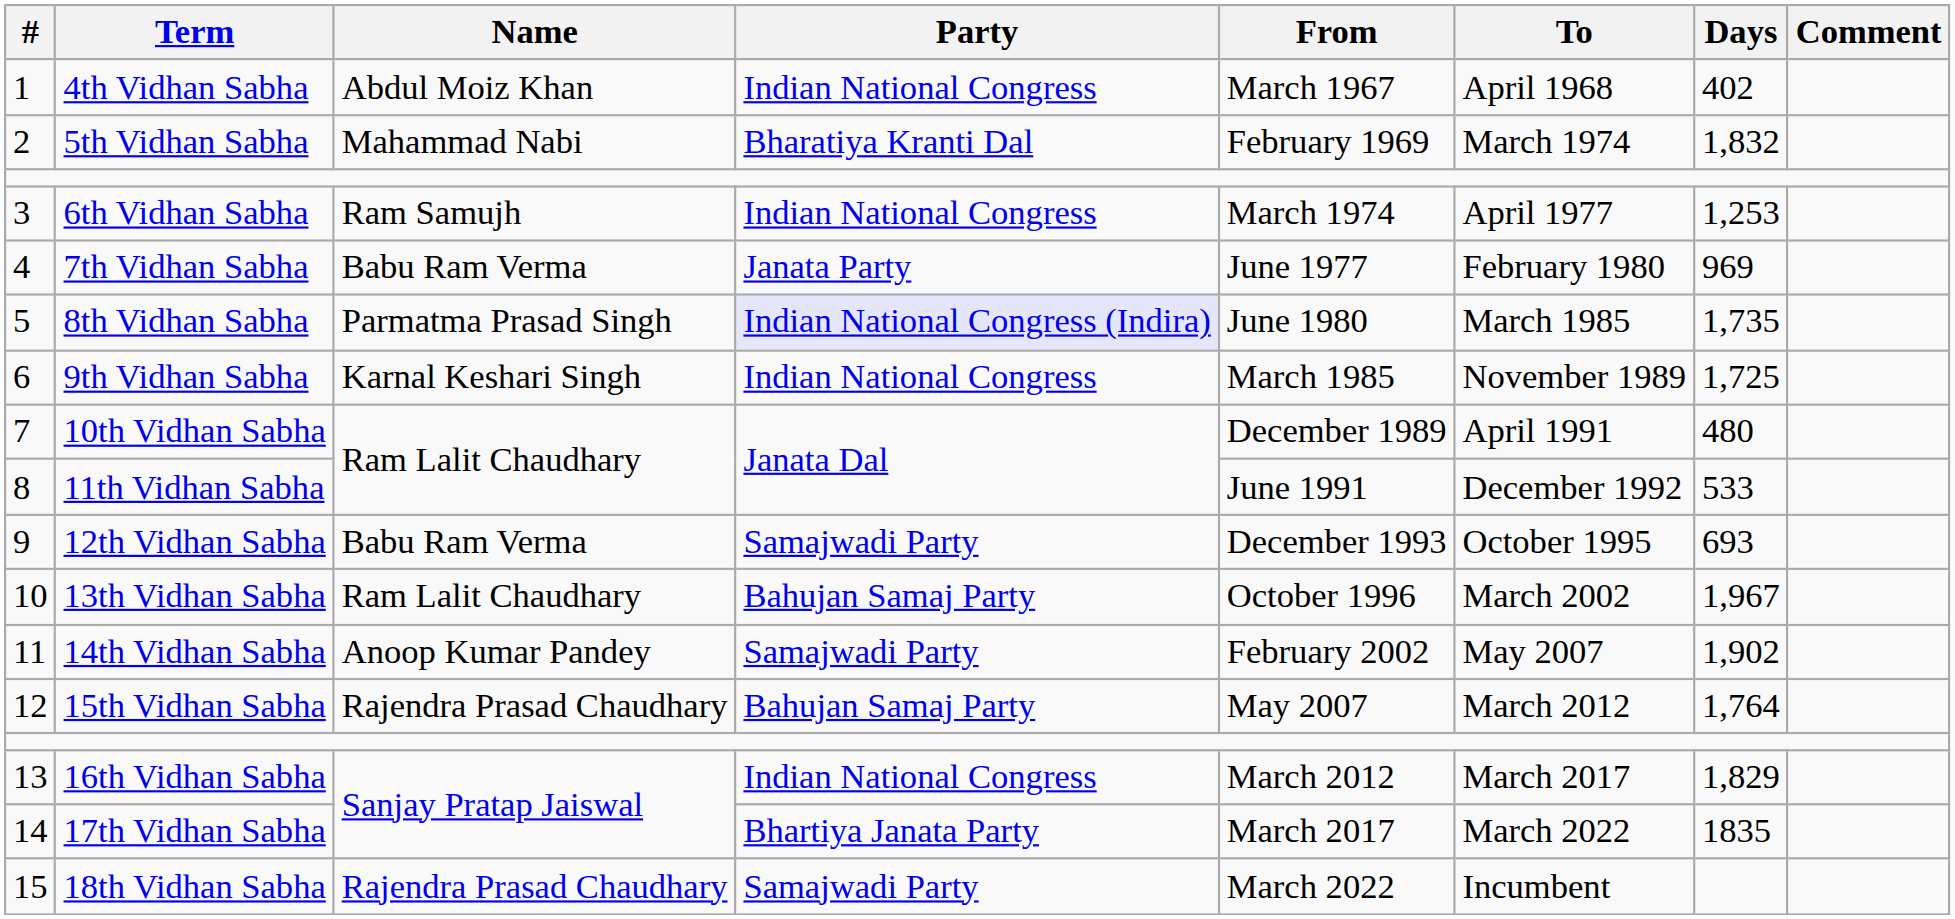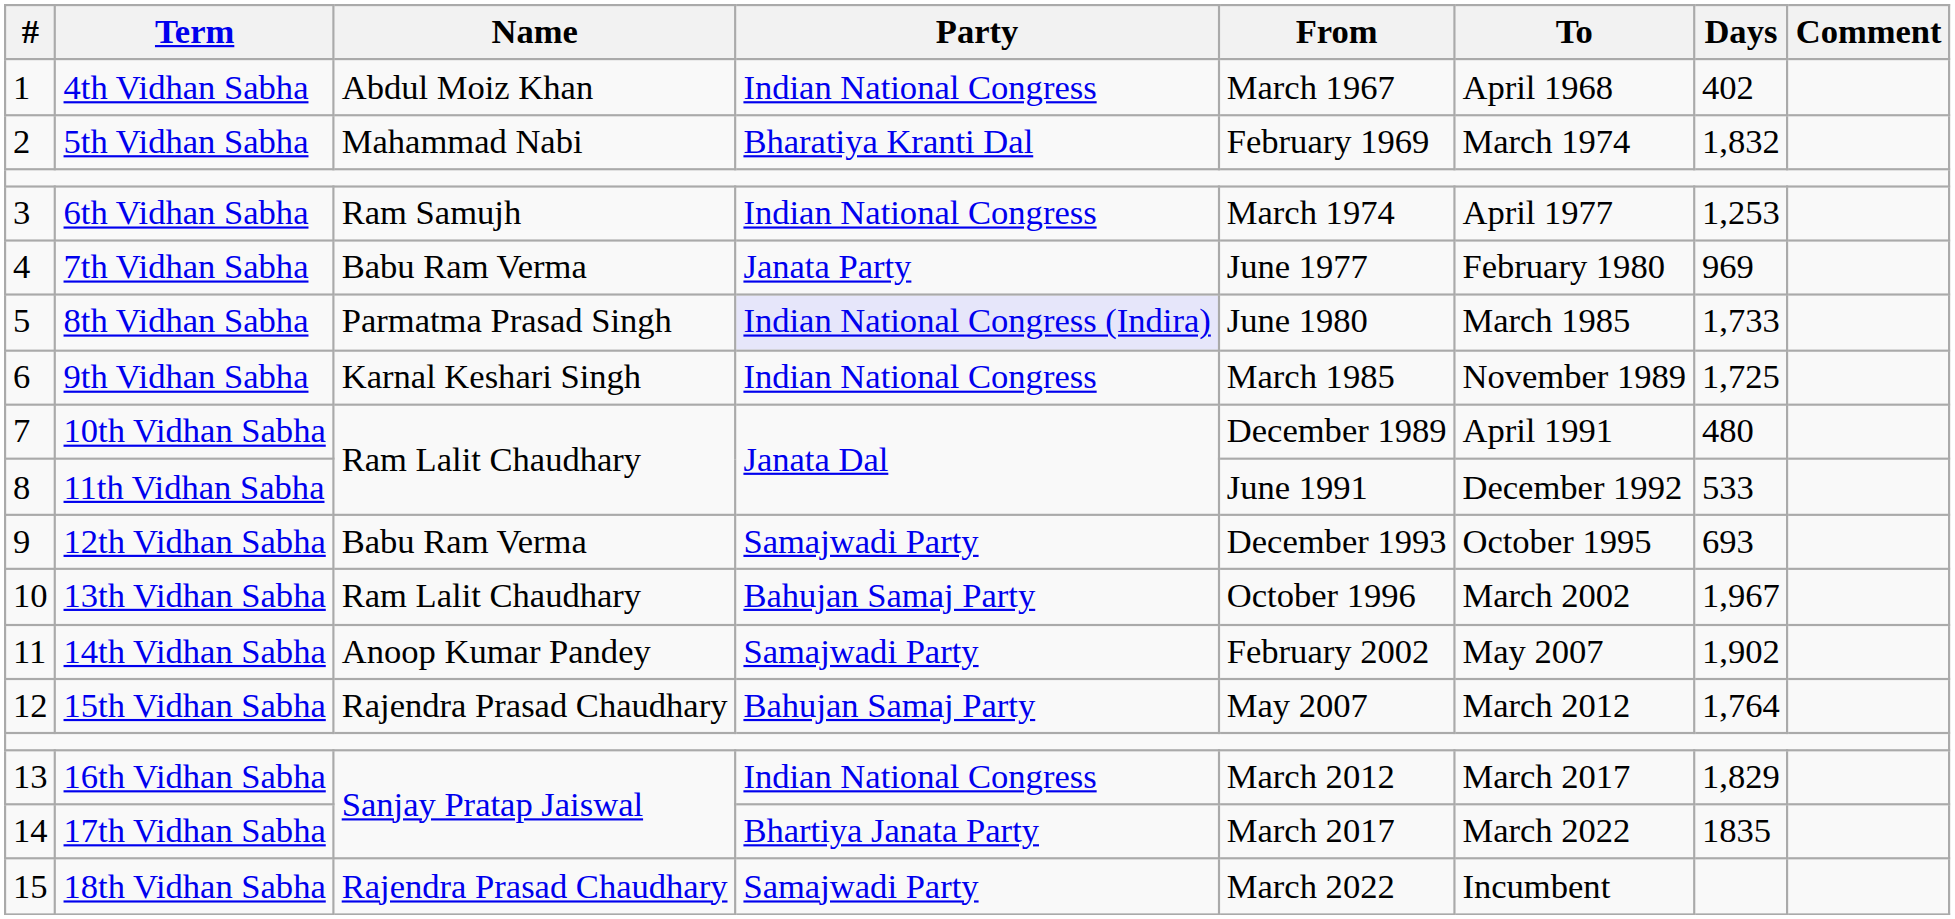8th Vidhan Sabha | Days: 1,735 -> 1,733
